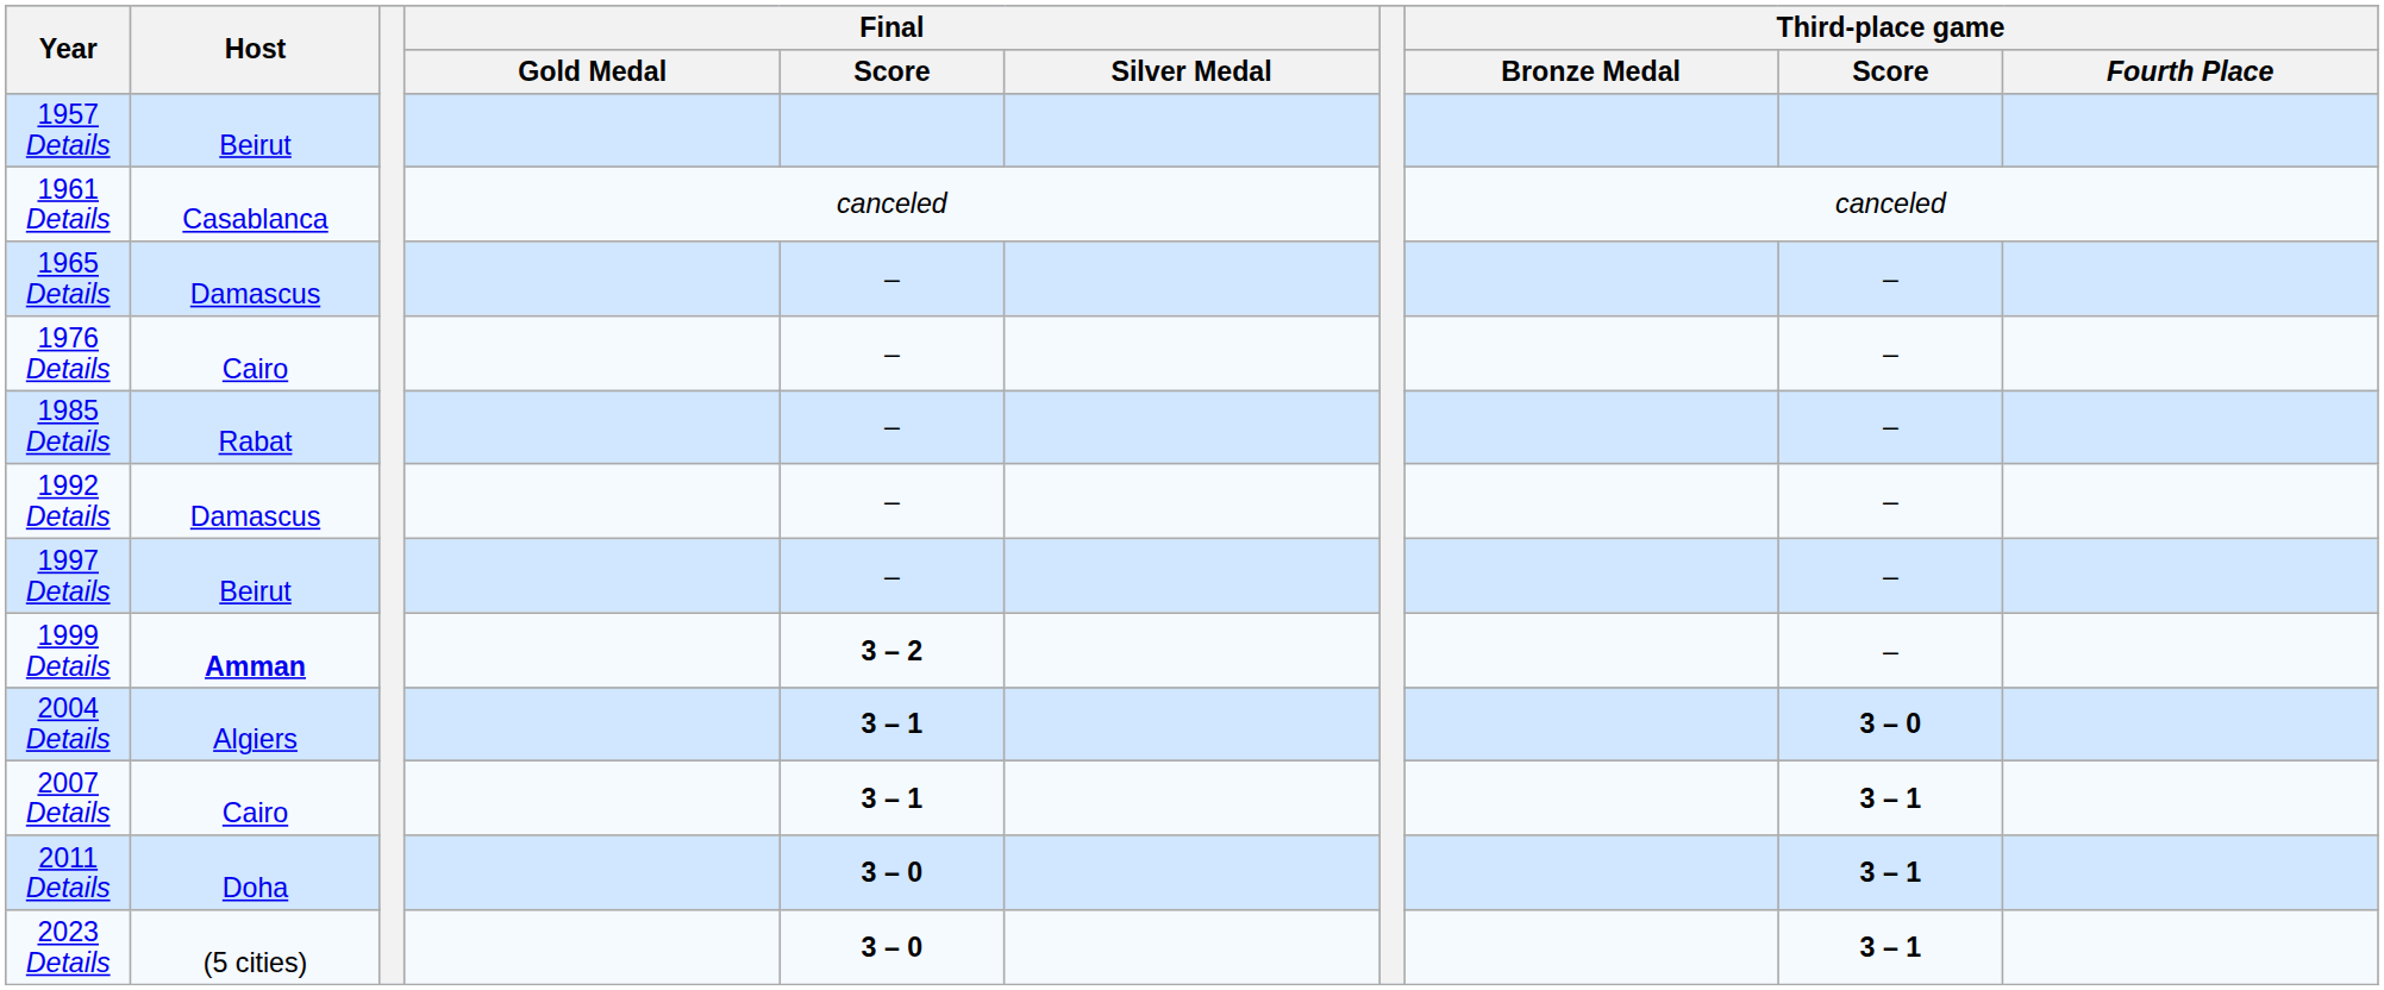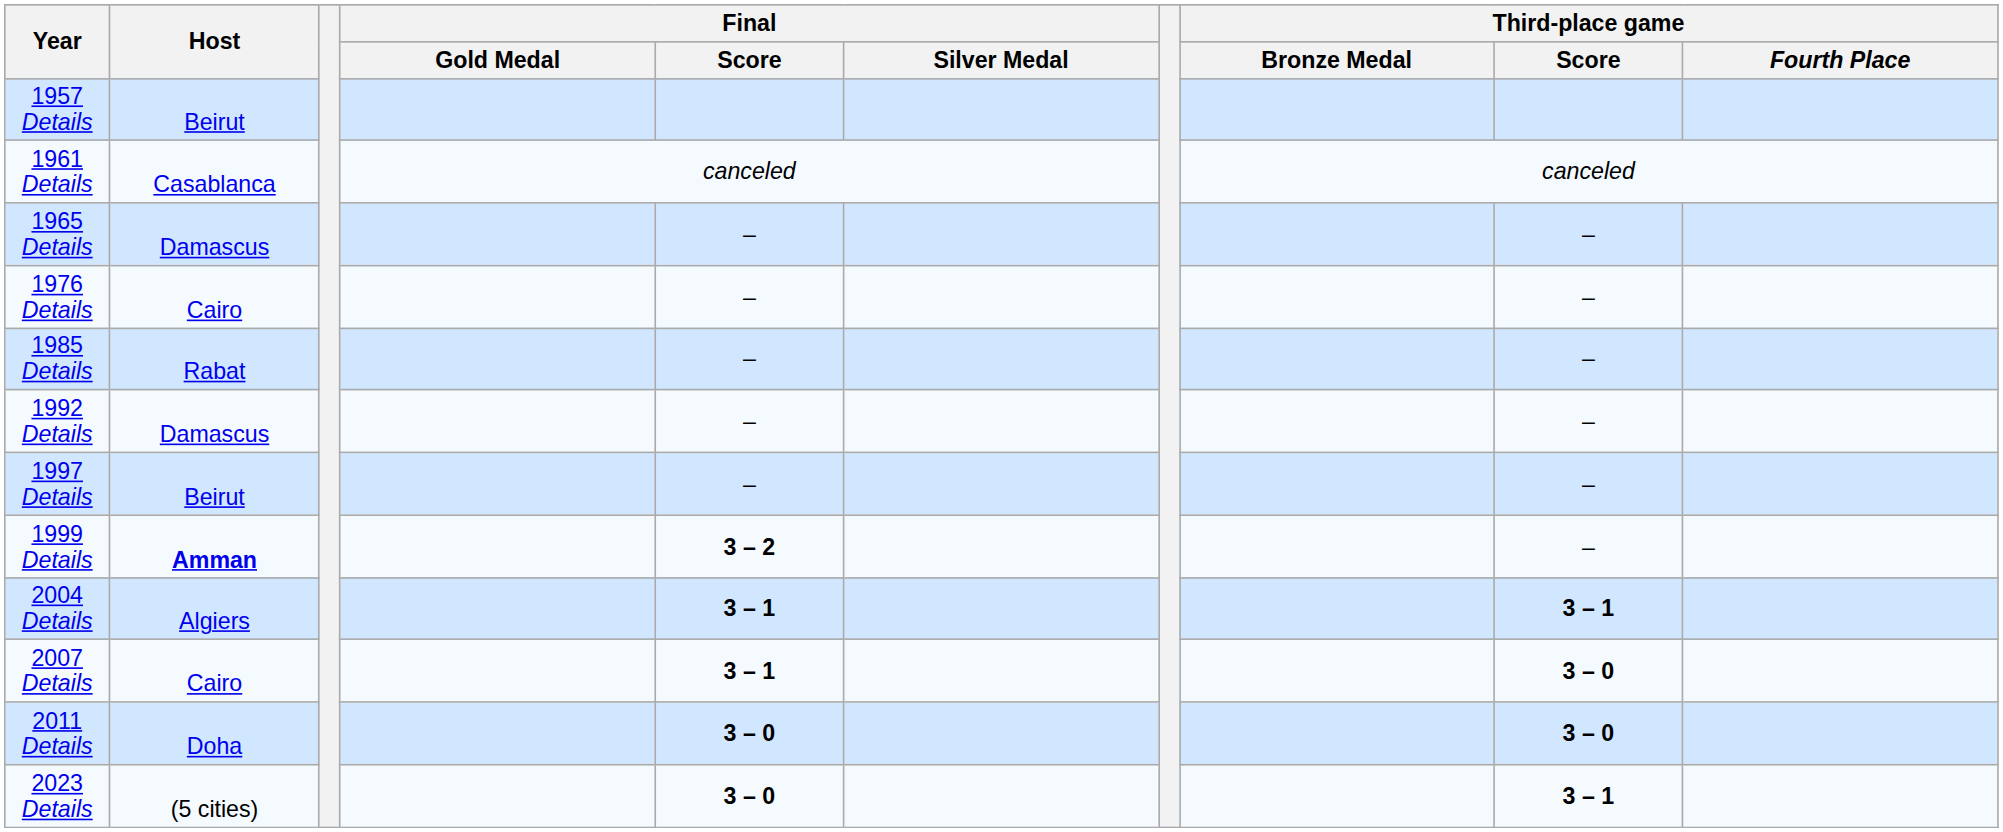2004 Details | Third-place game / Score: 3 – 0 -> 3 – 1
2007 Details | Third-place game / Score: 3 – 1 -> 3 – 0
2011 Details | Third-place game / Score: 3 – 1 -> 3 – 0
